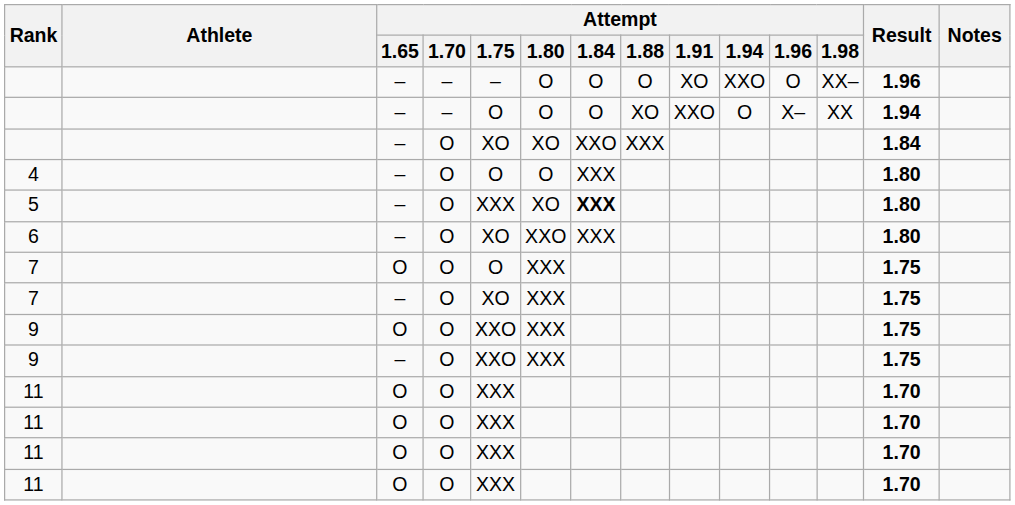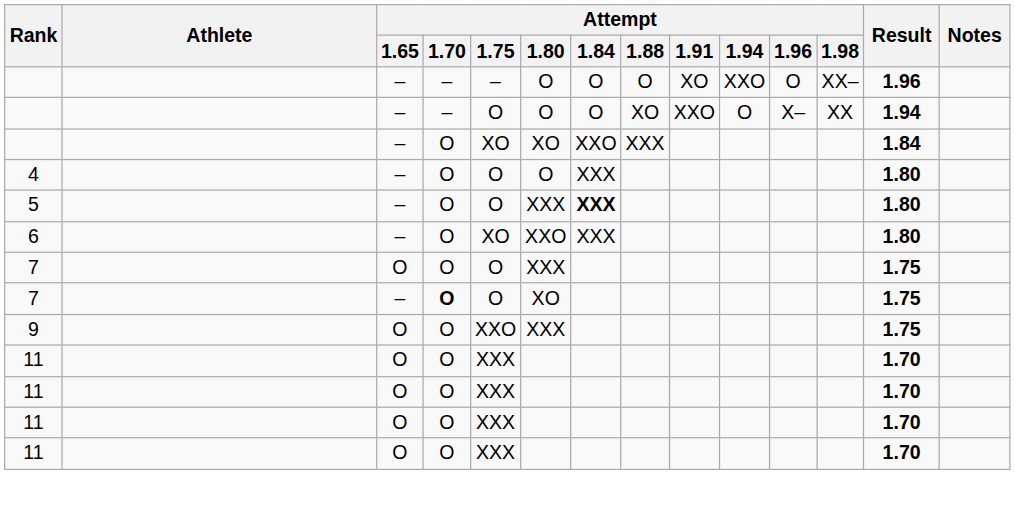5 | Attempt / 1.75: XXX -> O
5 | Attempt / 1.80: XO -> XXX
7 / – | Attempt / 1.70: normal -> bold
7 / – | Attempt / 1.75: XO -> O
7 / – | Attempt / 1.80: XXX -> XO
- row: 9 | – | O | XXO | XXX | 1.75
